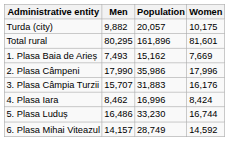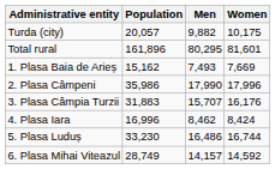columns swapped: Population <-> Men
